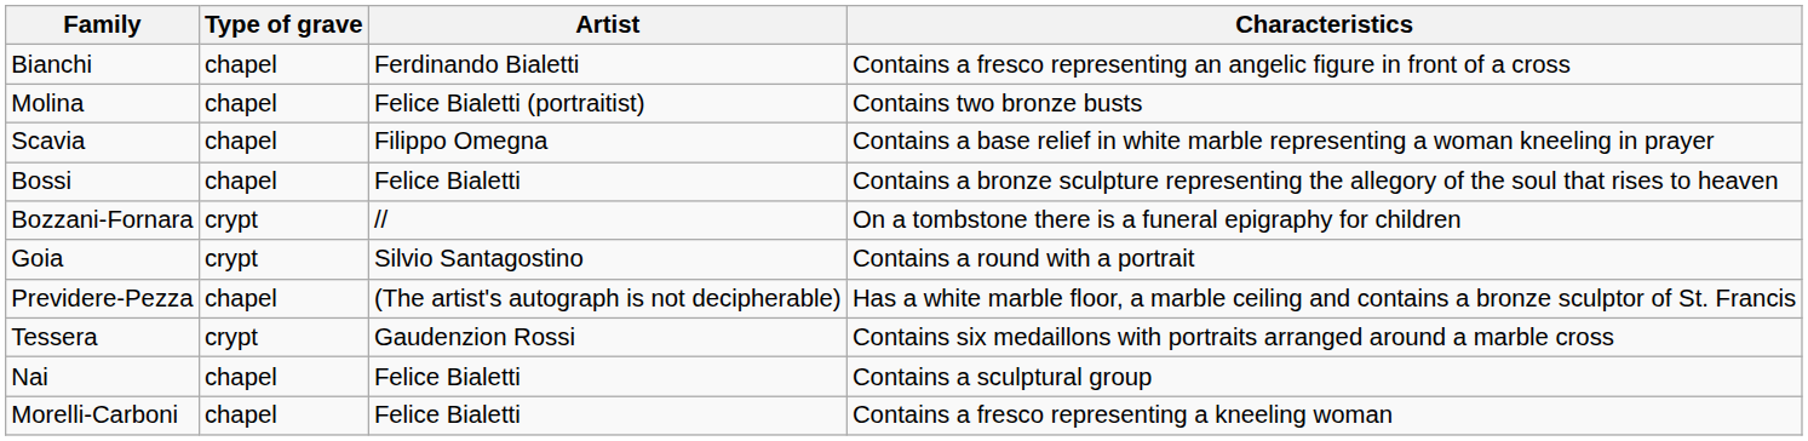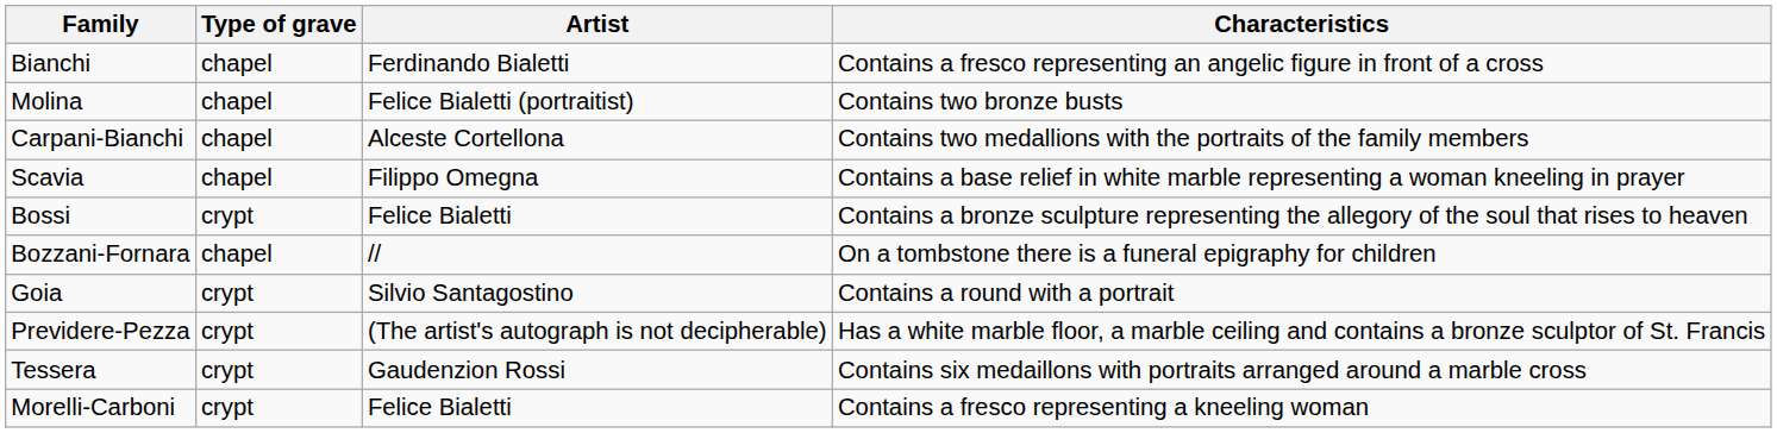+ row: Carpani-Bianchi | chapel | Alceste Cortellona | Contains two medallions with the portraits of the family members
Bossi | Type of grave: chapel -> crypt
Bozzani-Fornara | Type of grave: crypt -> chapel
Previdere-Pezza | Type of grave: chapel -> crypt
- row: Nai | chapel | Felice Bialetti | Contains a sculptural group
Morelli-Carboni | Type of grave: chapel -> crypt
